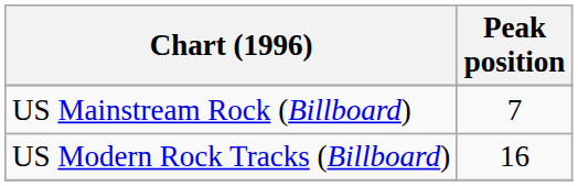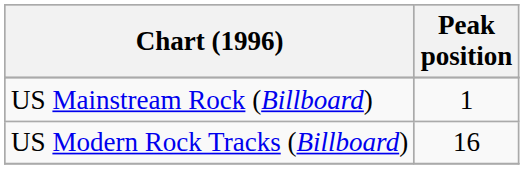US Mainstream Rock (Billboard) | Peak position: 7 -> 1
